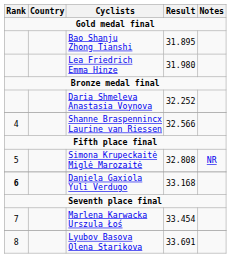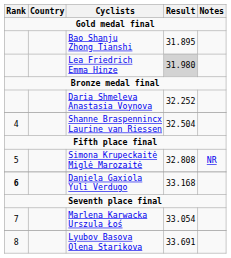Lea Friedrich Emma Hinze | Result: no background -> lightgrey background
Shanne Braspennincx Laurine van Riessen | Result: 32.566 -> 32.504
Marlena Karwacka Urszula Łoś | Result: 33.454 -> 33.054
